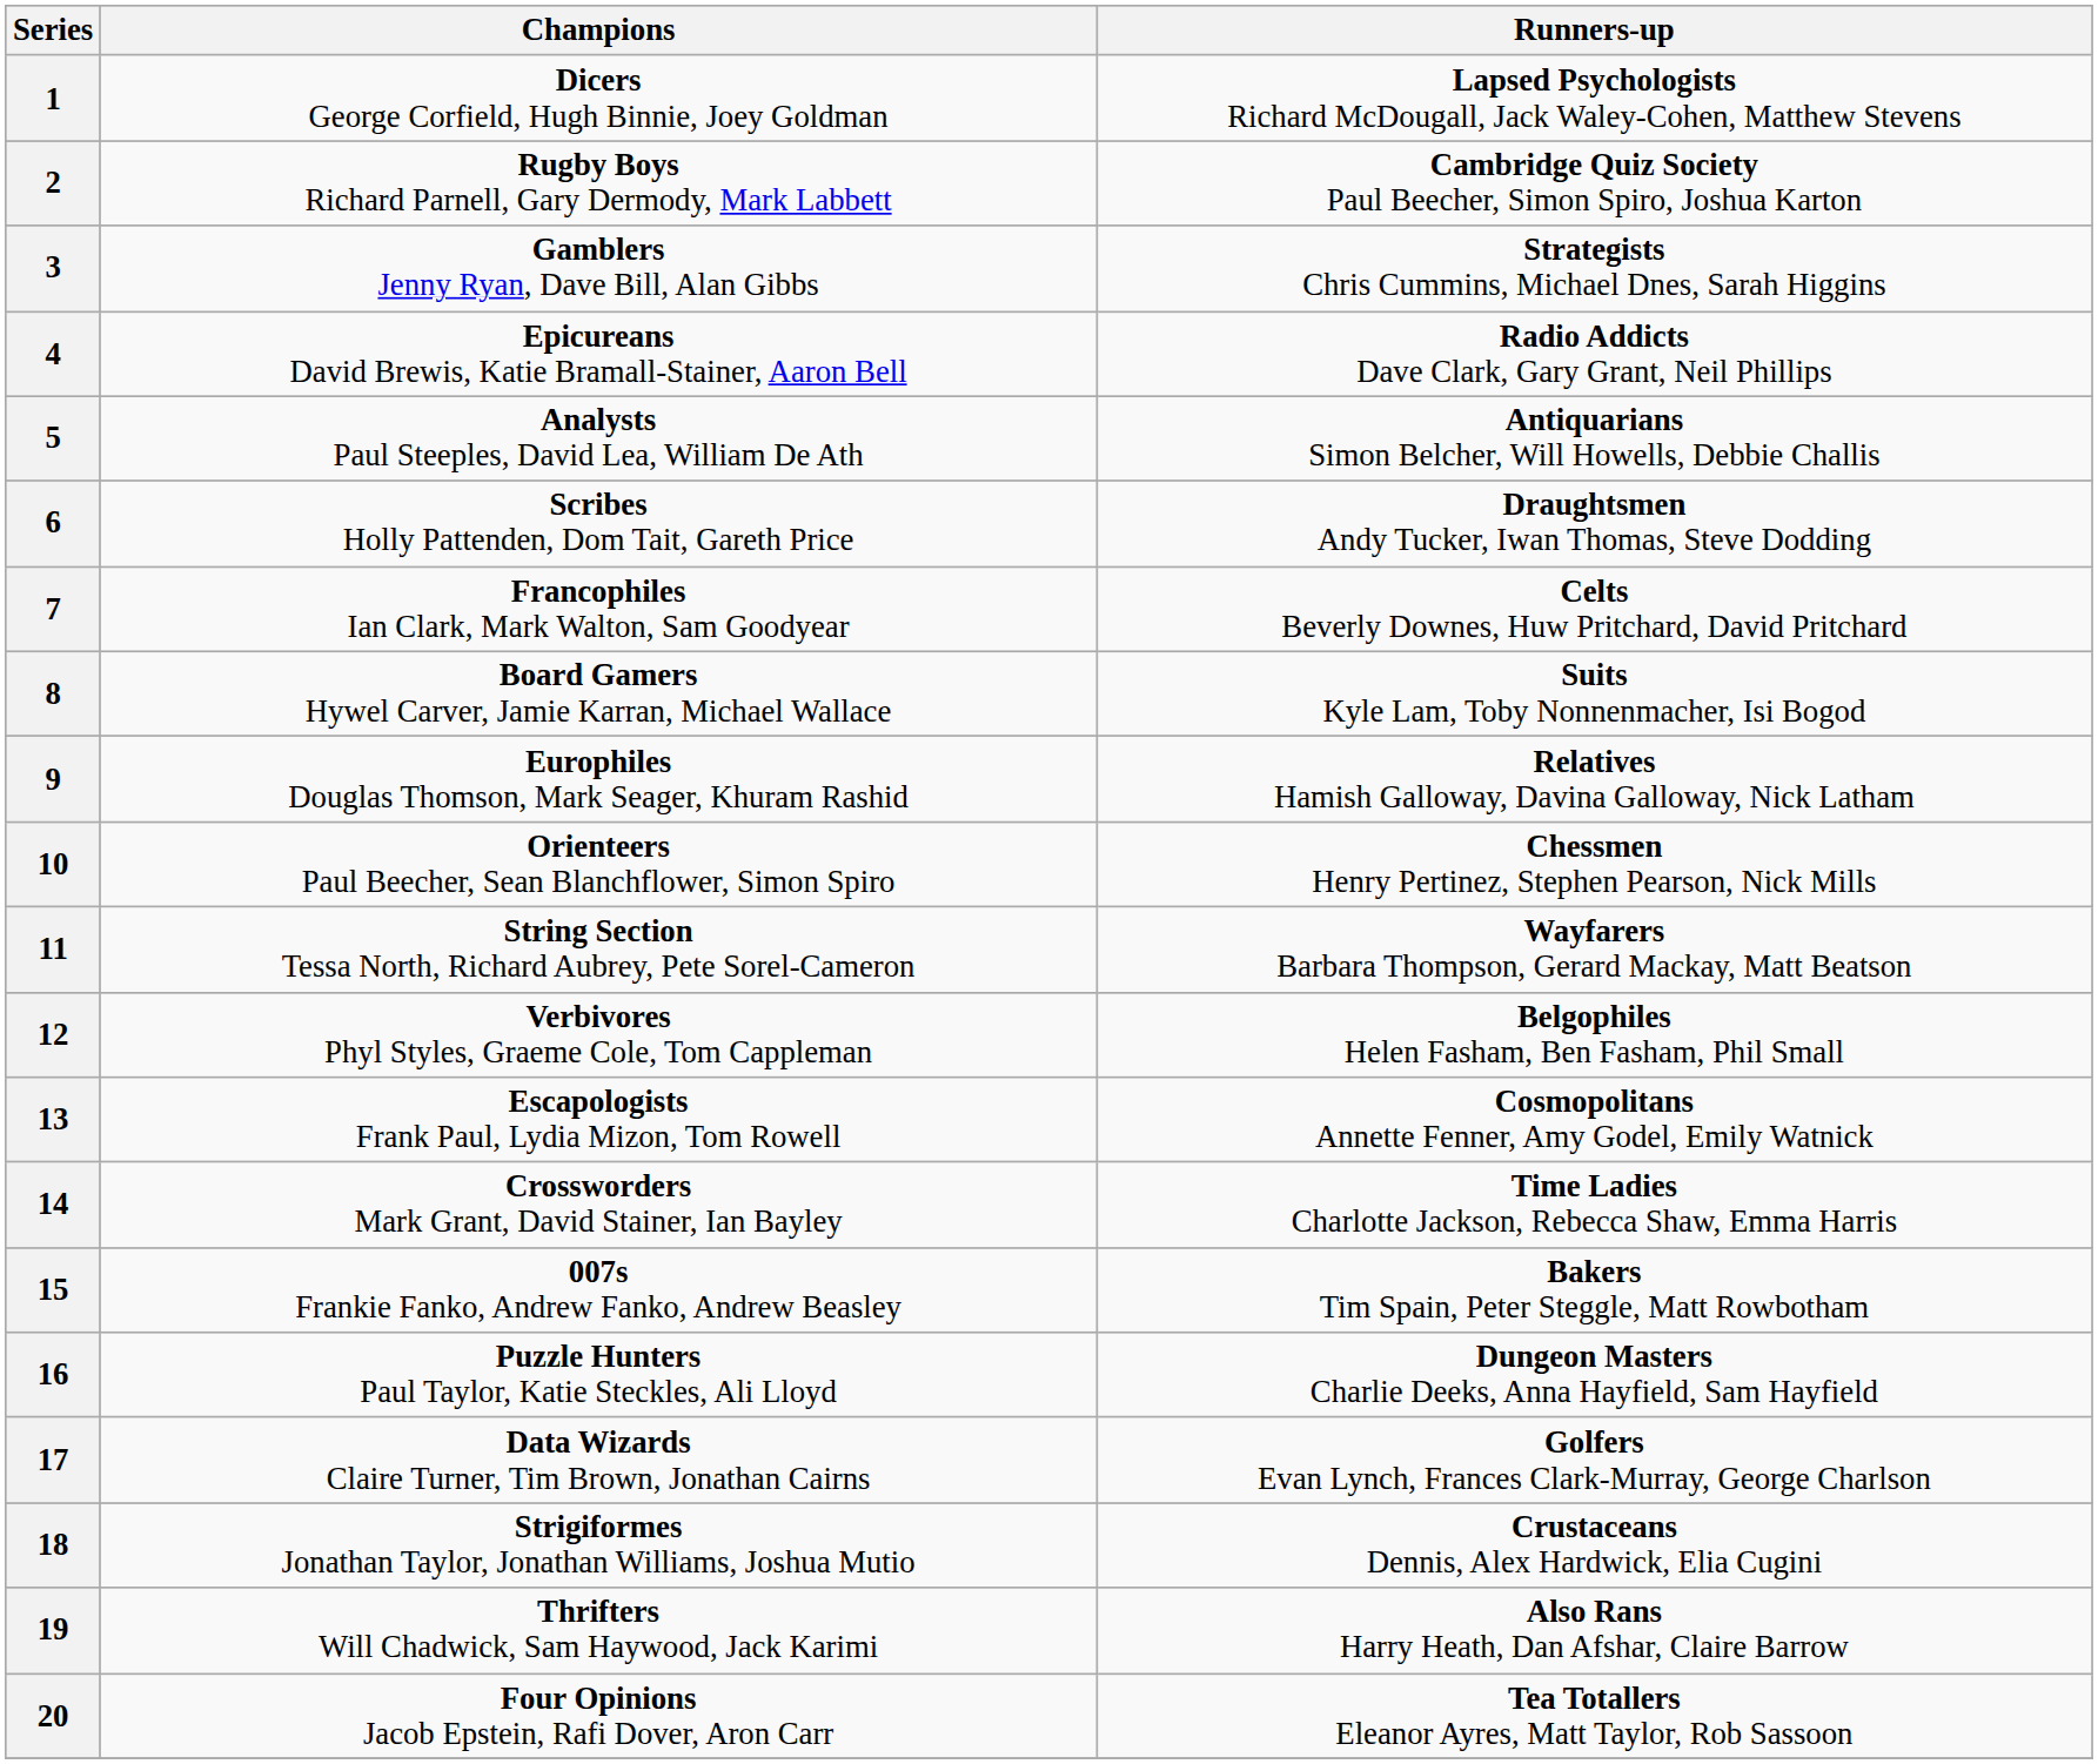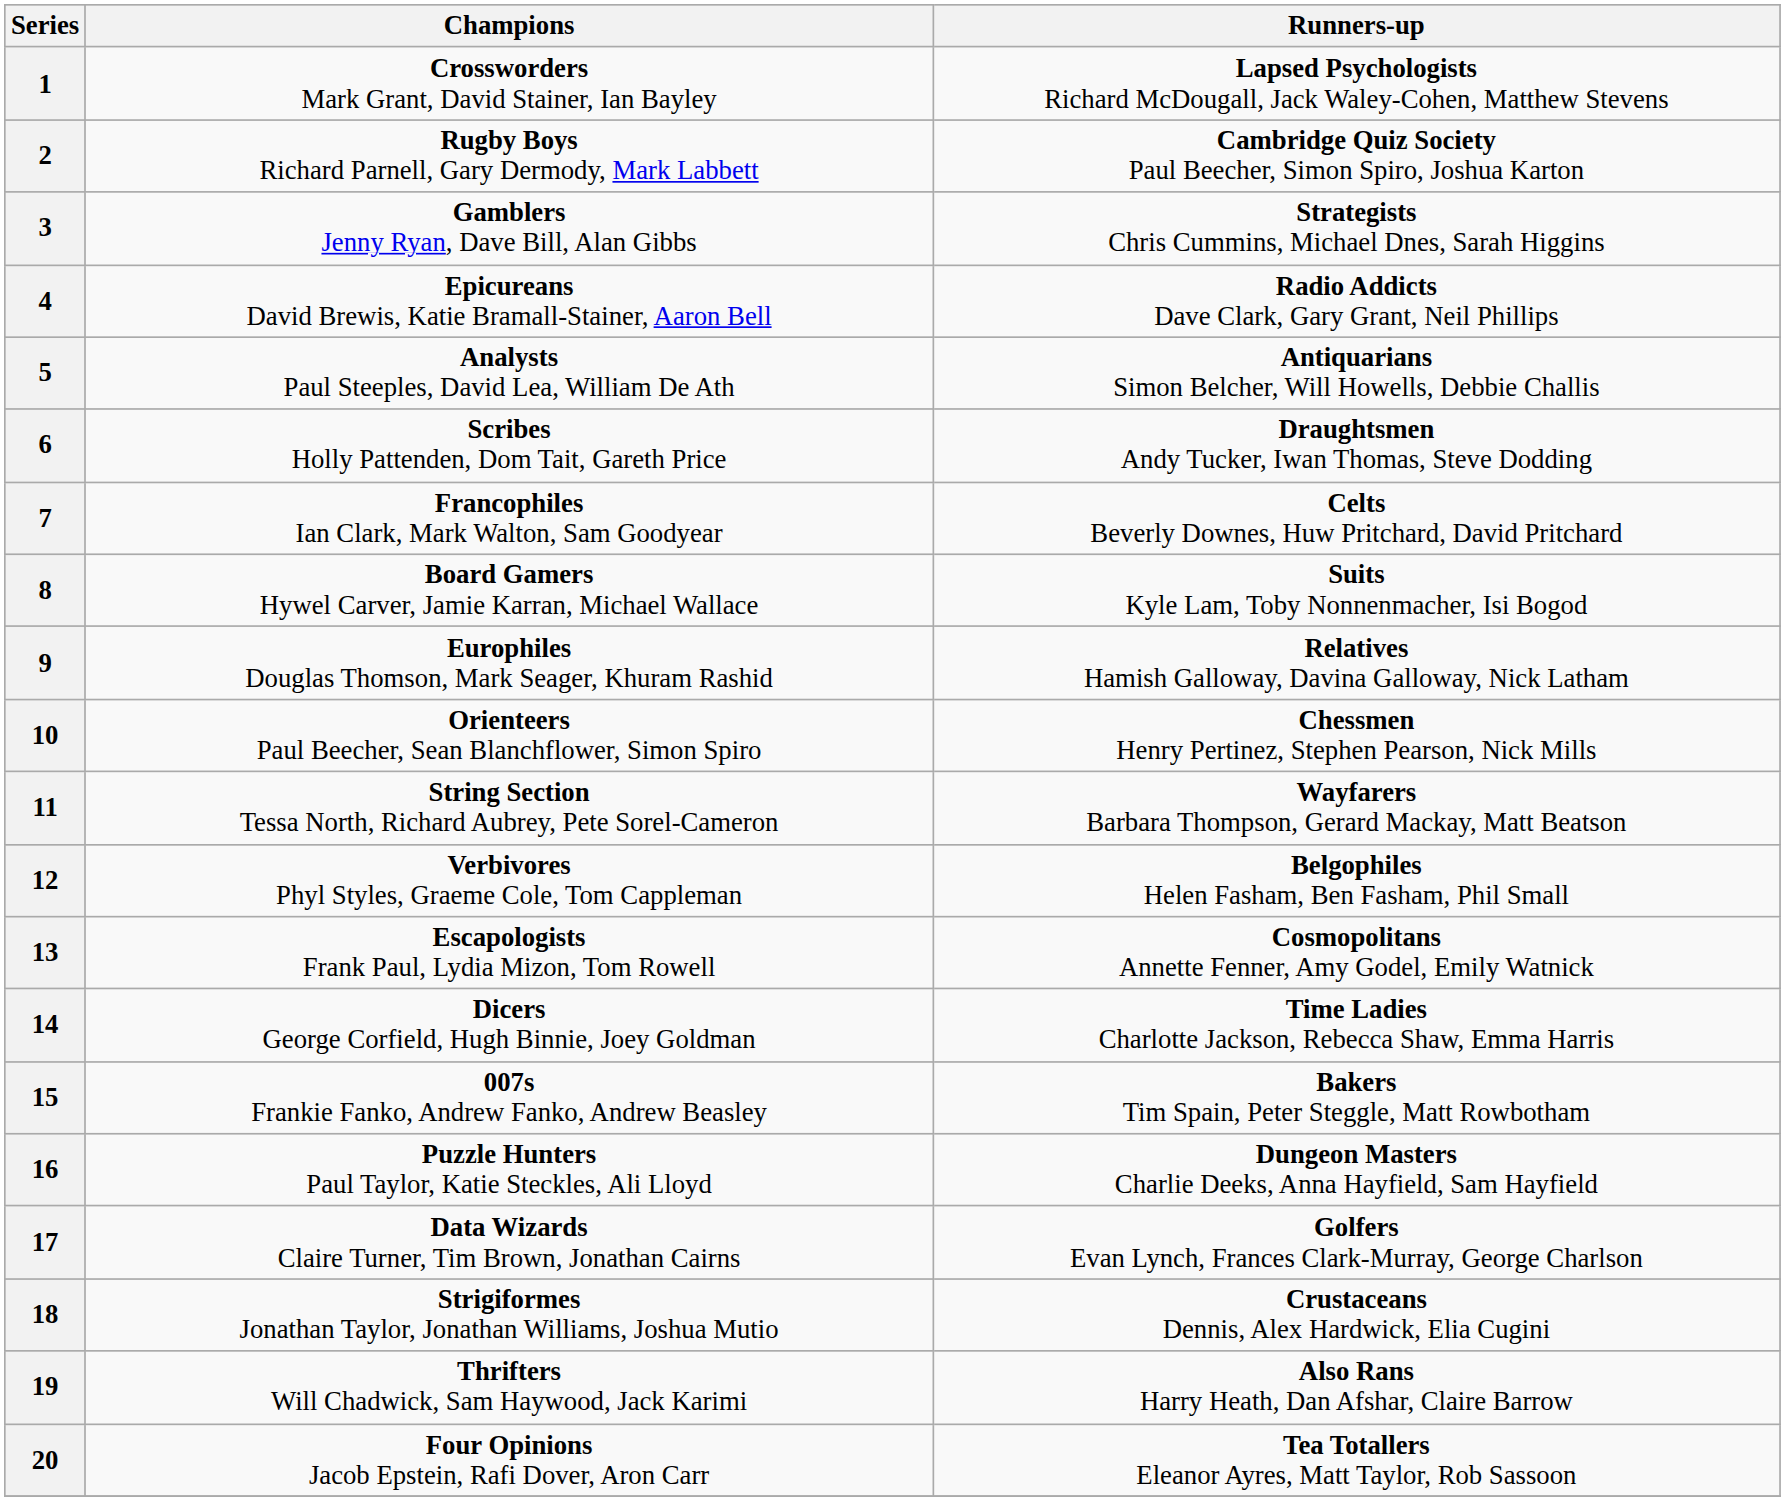1 | Champions: Dicers George Corfield, Hugh Binnie, Joey Goldman -> Crossworders Mark Grant, David Stainer, Ian Bayley
14 | Champions: Crossworders Mark Grant, David Stainer, Ian Bayley -> Dicers George Corfield, Hugh Binnie, Joey Goldman
